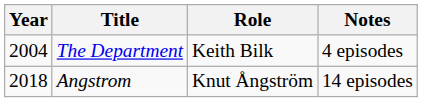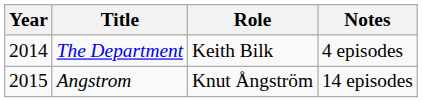The Department | Year: 2004 -> 2014
Angstrom | Year: 2018 -> 2015
